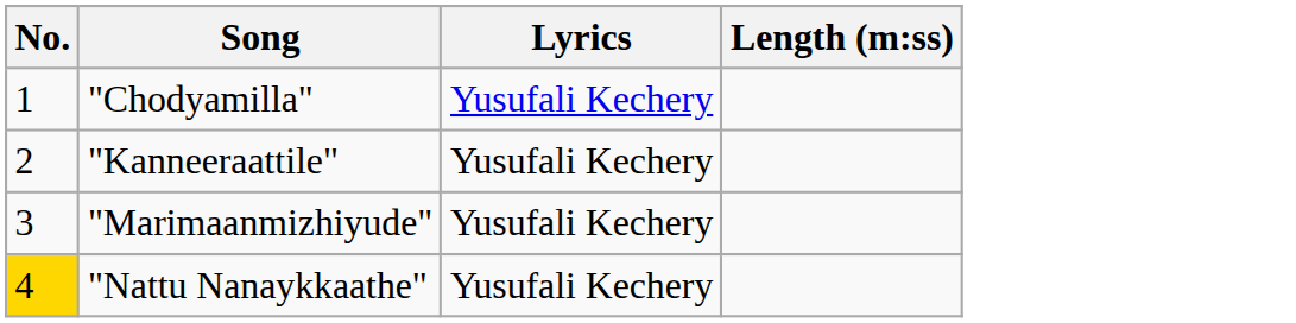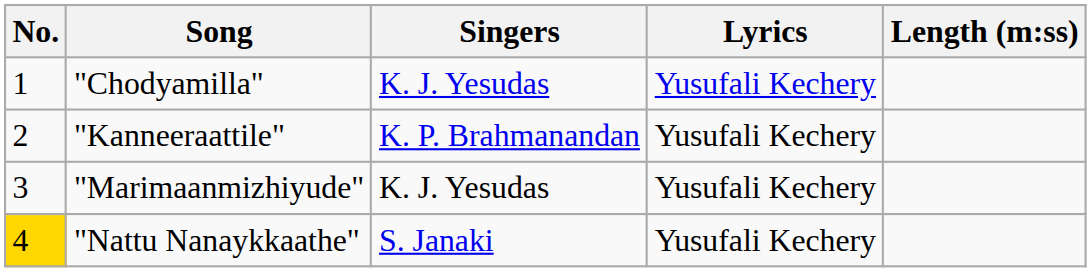+ column: Singers | K. J. Yesudas | K. P. Brahmanandan | K. J. Yesudas | S. Janaki
